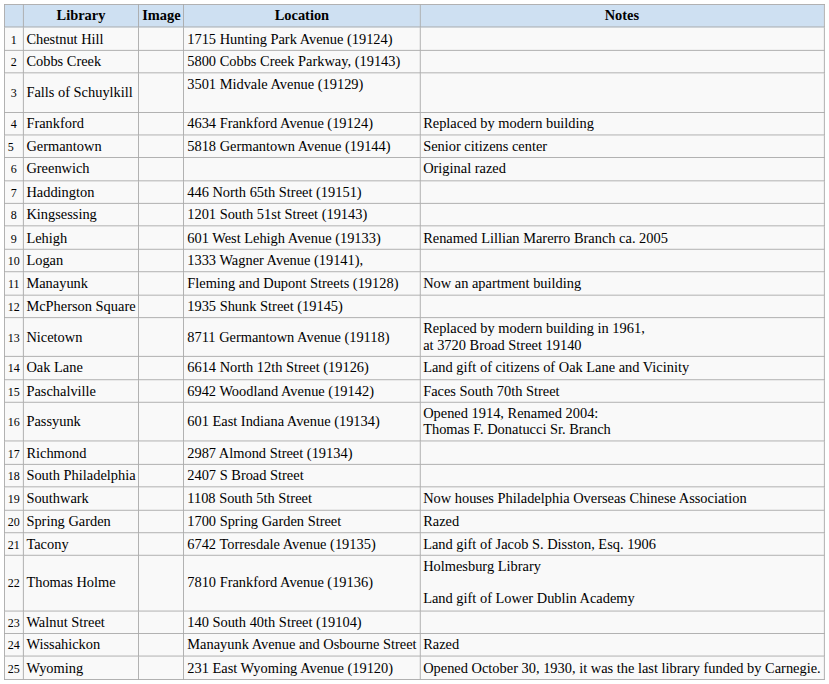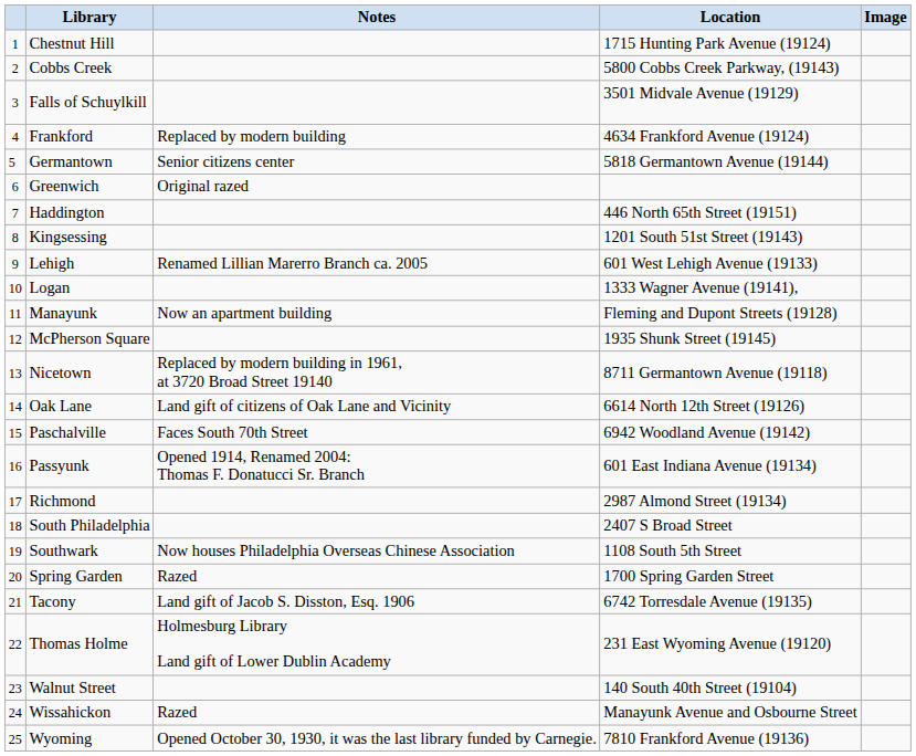columns swapped: Image <-> Notes
Thomas Holme | Location: 7810 Frankford Avenue (19136) -> 231 East Wyoming Avenue (19120)
Wyoming | Location: 231 East Wyoming Avenue (19120) -> 7810 Frankford Avenue (19136)
